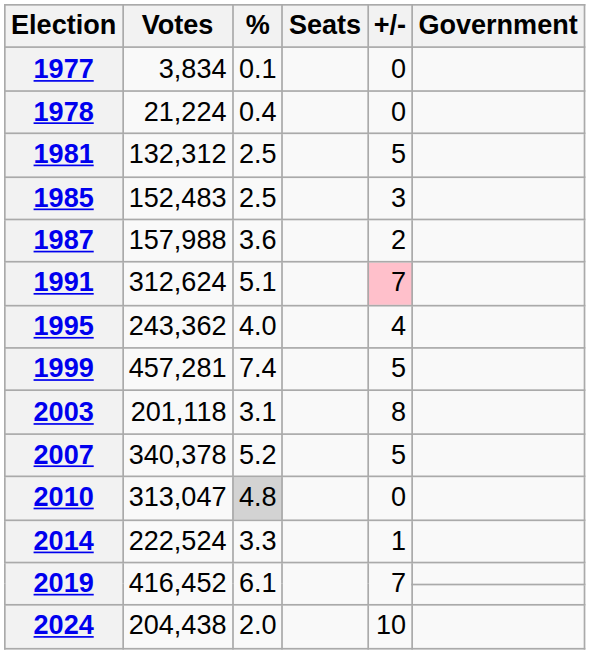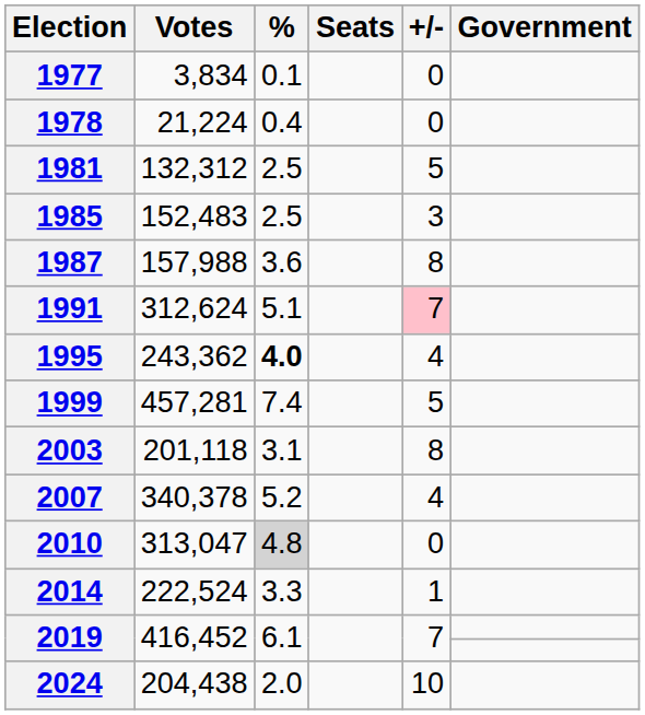1987 | +/-: 2 -> 8
1995 | %: normal -> bold
2007 | +/-: 5 -> 4
